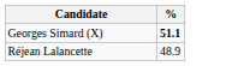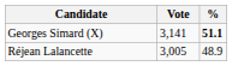+ column: Vote | 3,141 | 3,005
